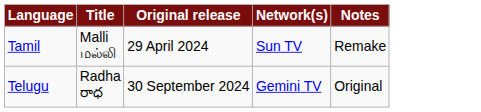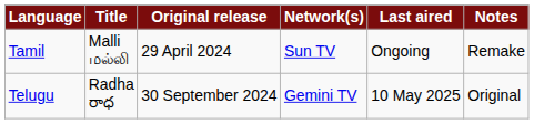+ column: Last aired | Ongoing | 10 May 2025
